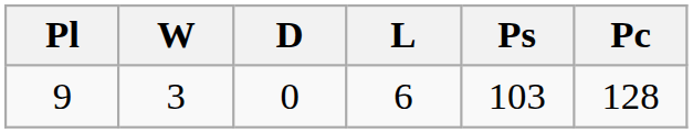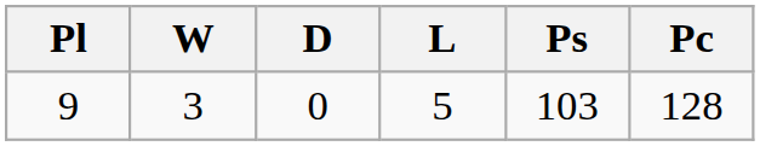9 | L: 6 -> 5
